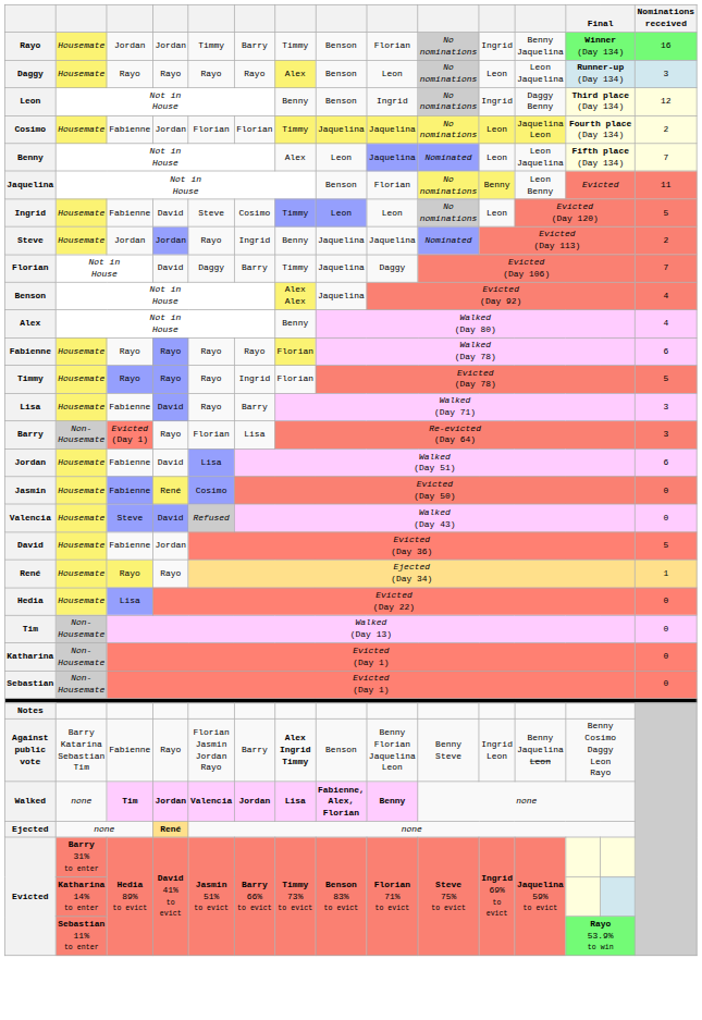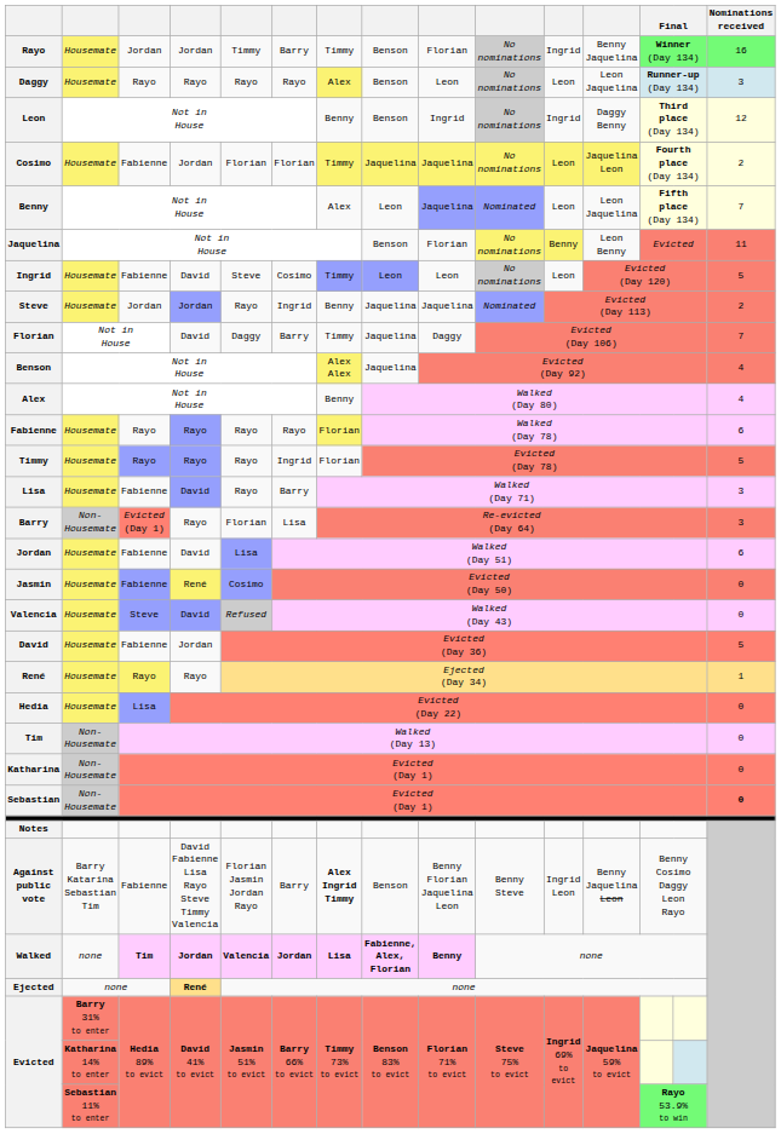Sebastian | Nominations received: normal -> bold
Against public vote | column 4: Rayo -> David Fabienne Lisa Rayo Steve Timmy Valencia
